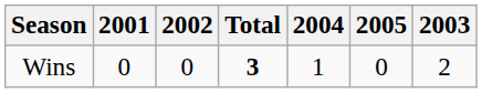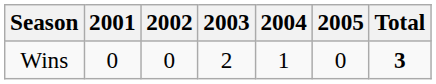columns swapped: 2003 <-> Total
